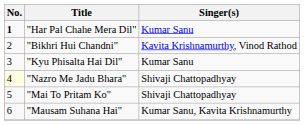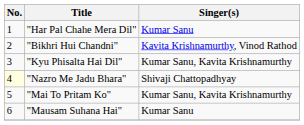"Har Pal Chahe Mera Dil" | No.: bold -> normal
"Kyu Phisalta Hai Dil" | Singer(s): Kumar Sanu -> Kumar Sanu, Kavita Krishnamurthy
"Mai To Pritam Ko" | Singer(s): Shivaji Chattopadhyay -> Kumar Sanu, Kavita Krishnamurthy
"Mausam Suhana Hai" | Singer(s): Kumar Sanu, Kavita Krishnamurthy -> Kumar Sanu
